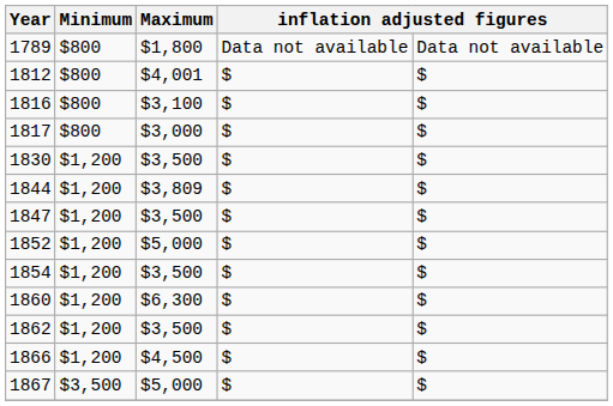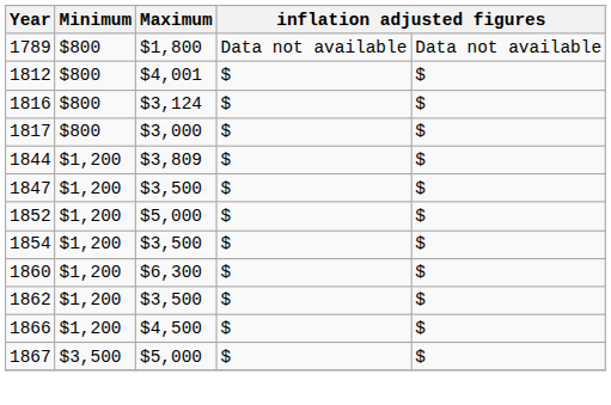1816 | Maximum: $3,100 -> $3,124
- row: 1830 | $1,200 | $3,500 | $ | $
